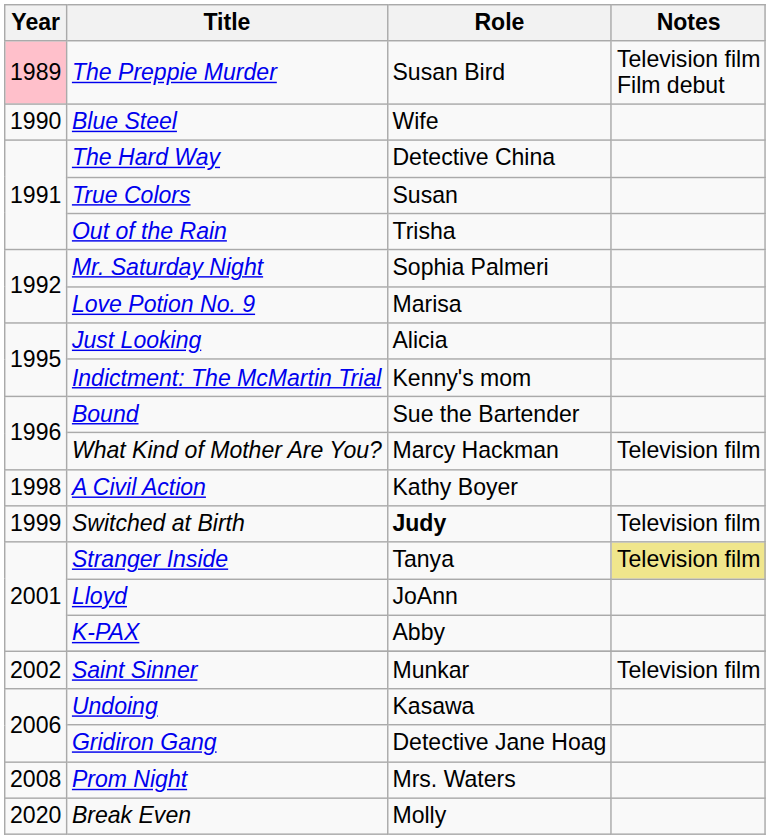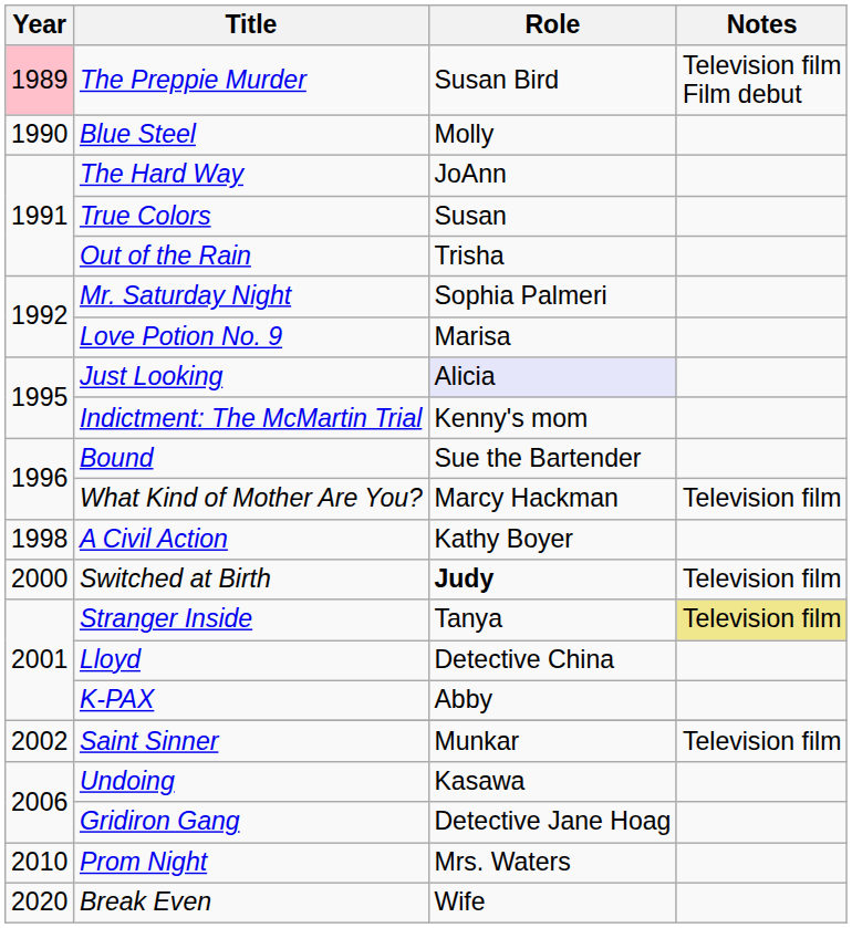Blue Steel | Role: Wife -> Molly
The Hard Way | Role: Detective China -> JoAnn
Just Looking | Role: no background -> lavender background
Switched at Birth | Year: 1999 -> 2000
Lloyd | Role: JoAnn -> Detective China
Prom Night | Year: 2008 -> 2010
Break Even | Role: Molly -> Wife
